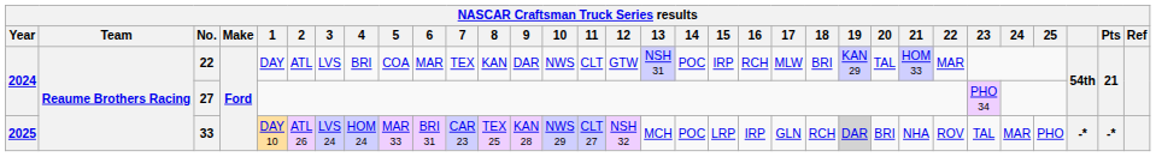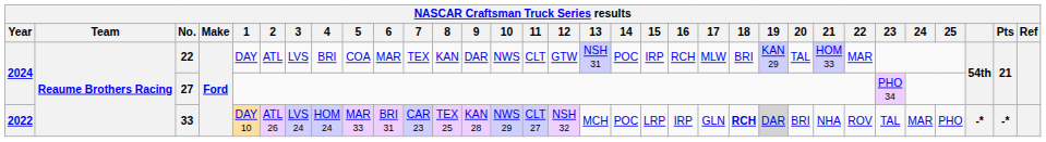33 | Year: 2025 -> 2022
33 | 18: normal -> bold
